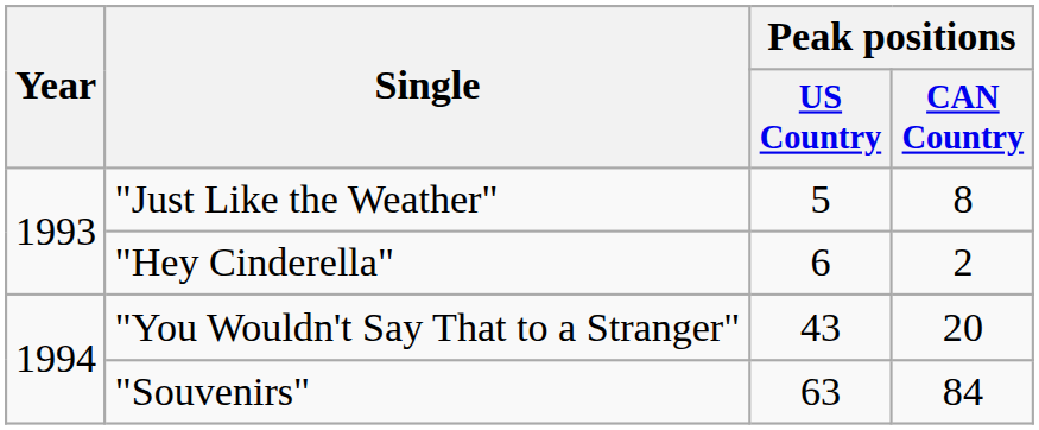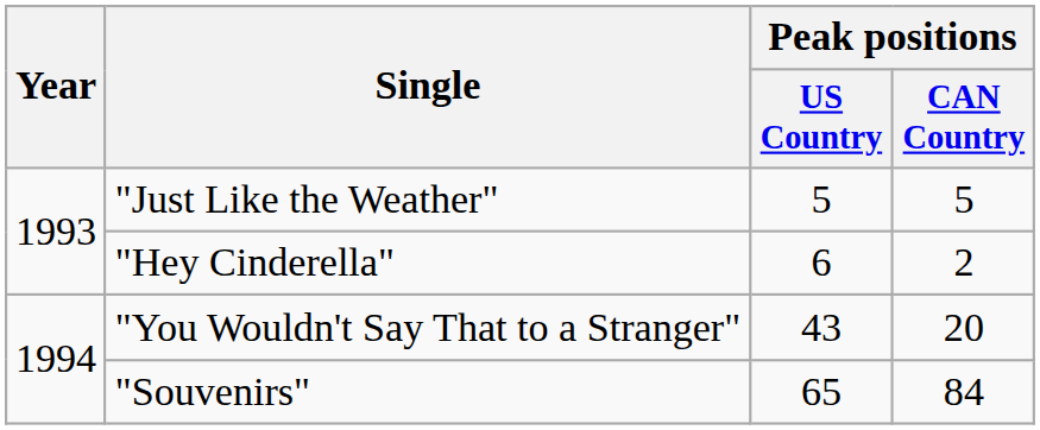"Just Like the Weather" | Peak positions / CAN Country: 8 -> 5
"Souvenirs" | Peak positions / US Country: 63 -> 65
